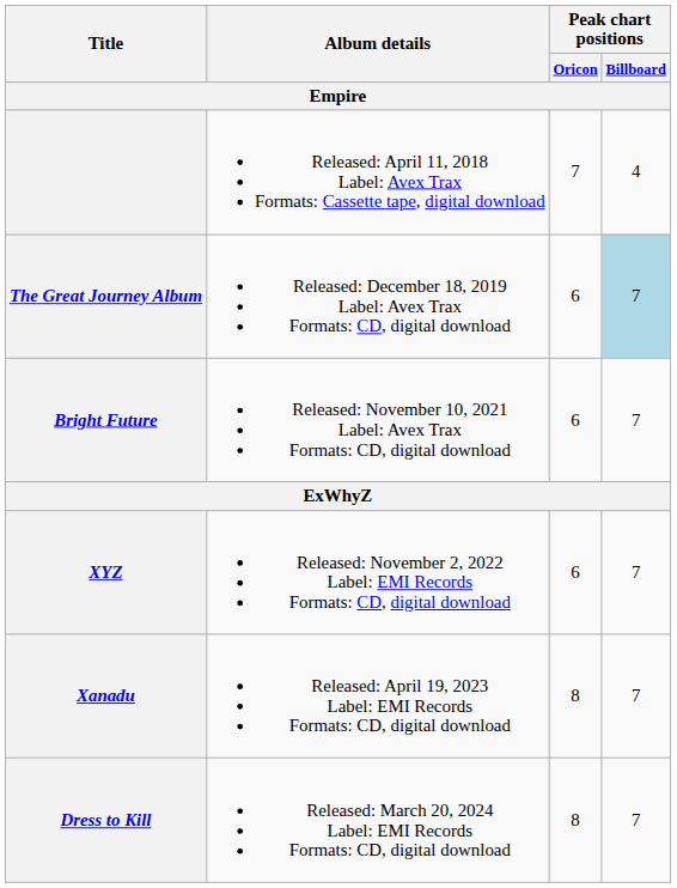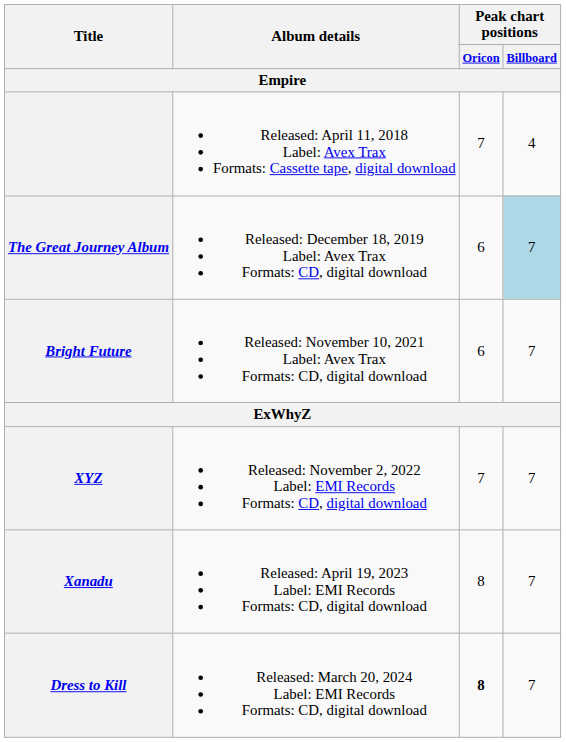XYZ | Peak chart positions / Oricon: 6 -> 7
Dress to Kill | Peak chart positions / Oricon: normal -> bold
